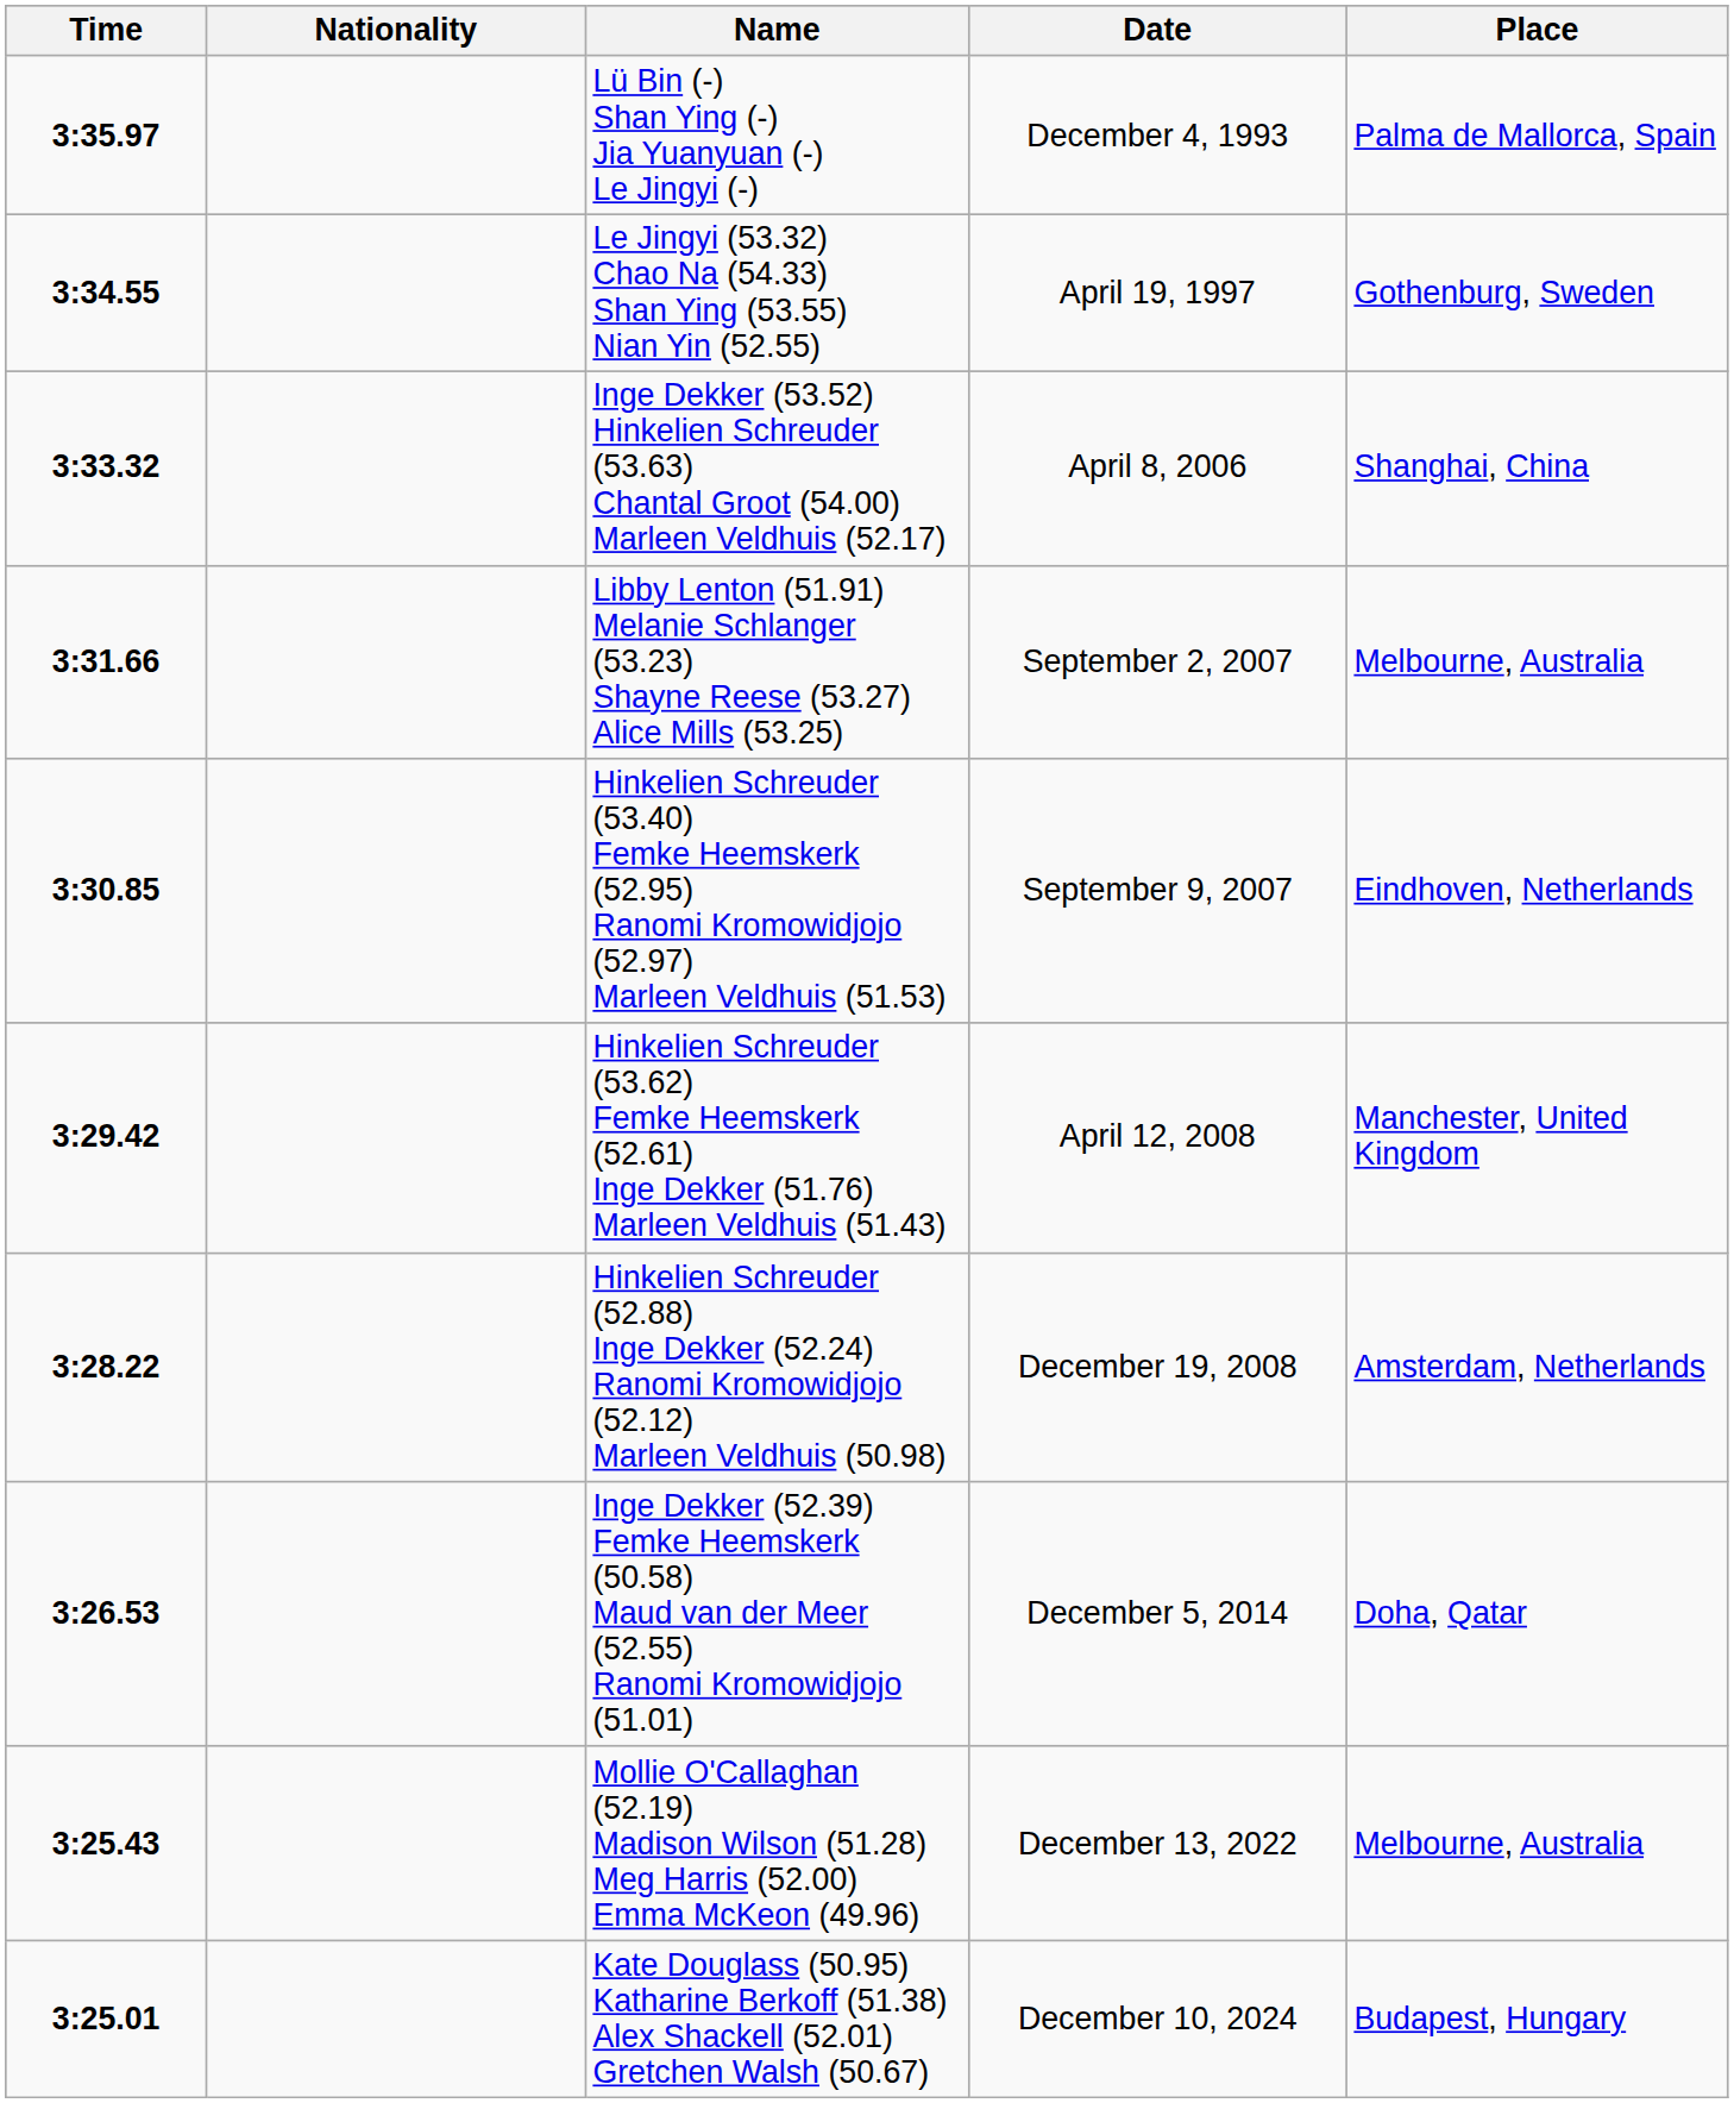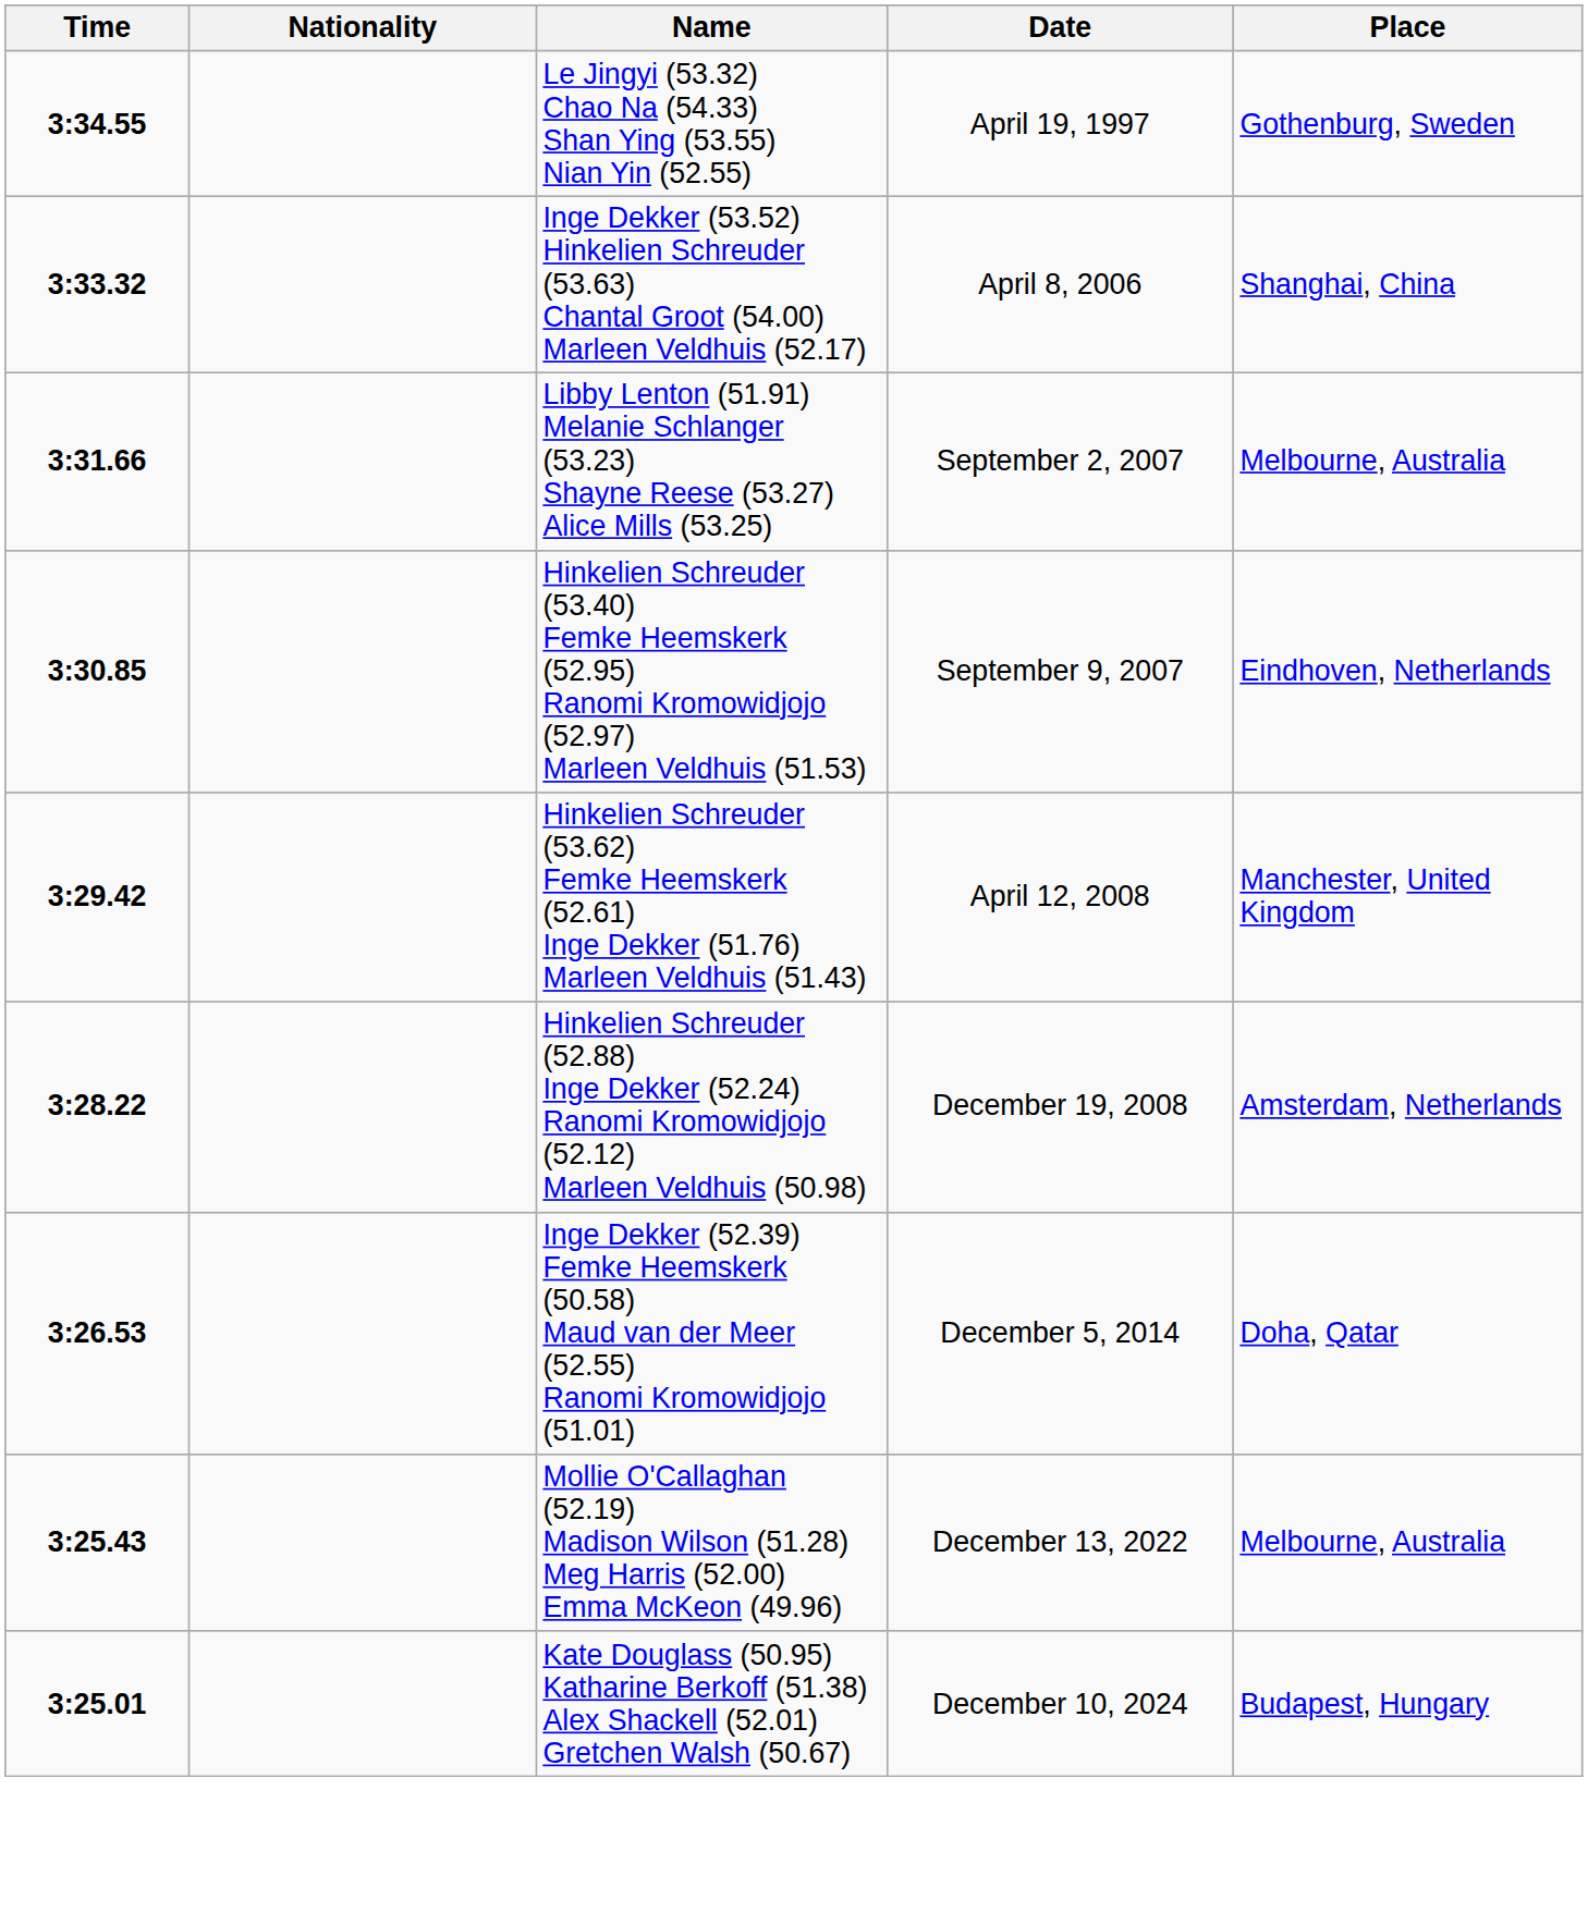- row: 3:35.97 | Lü Bin (-) Shan Ying (-) Jia Yuanyuan (-) Le Jingyi (-) | December 4, 1993 | Palma de Mallorca, Spain
